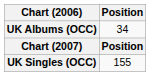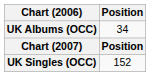UK Singles (OCC) | Position: 155 -> 152
